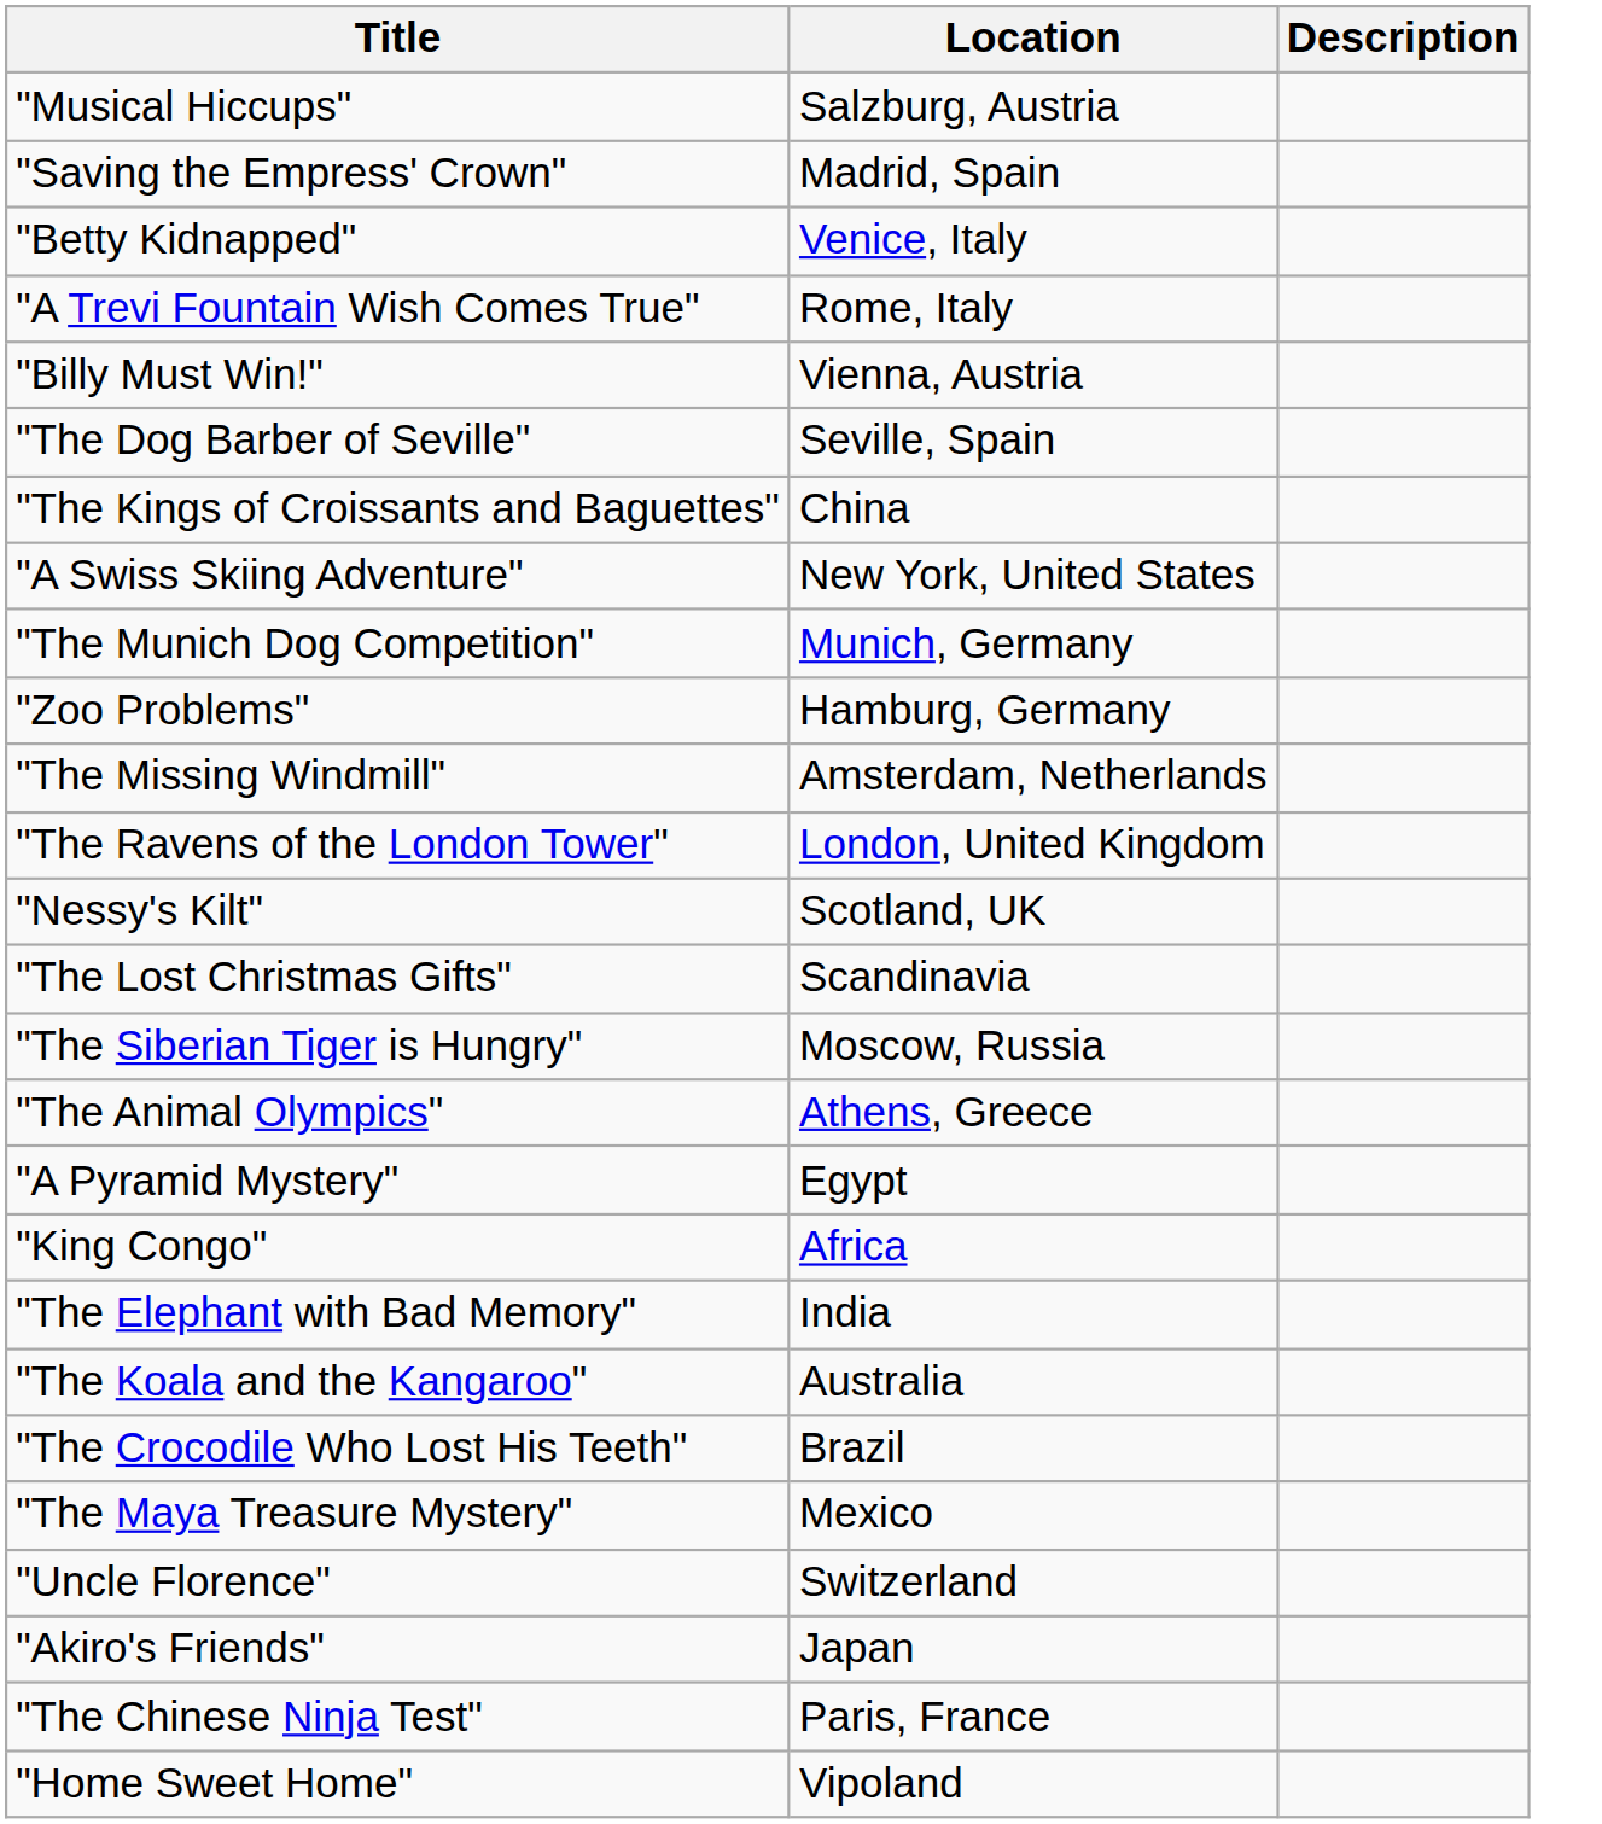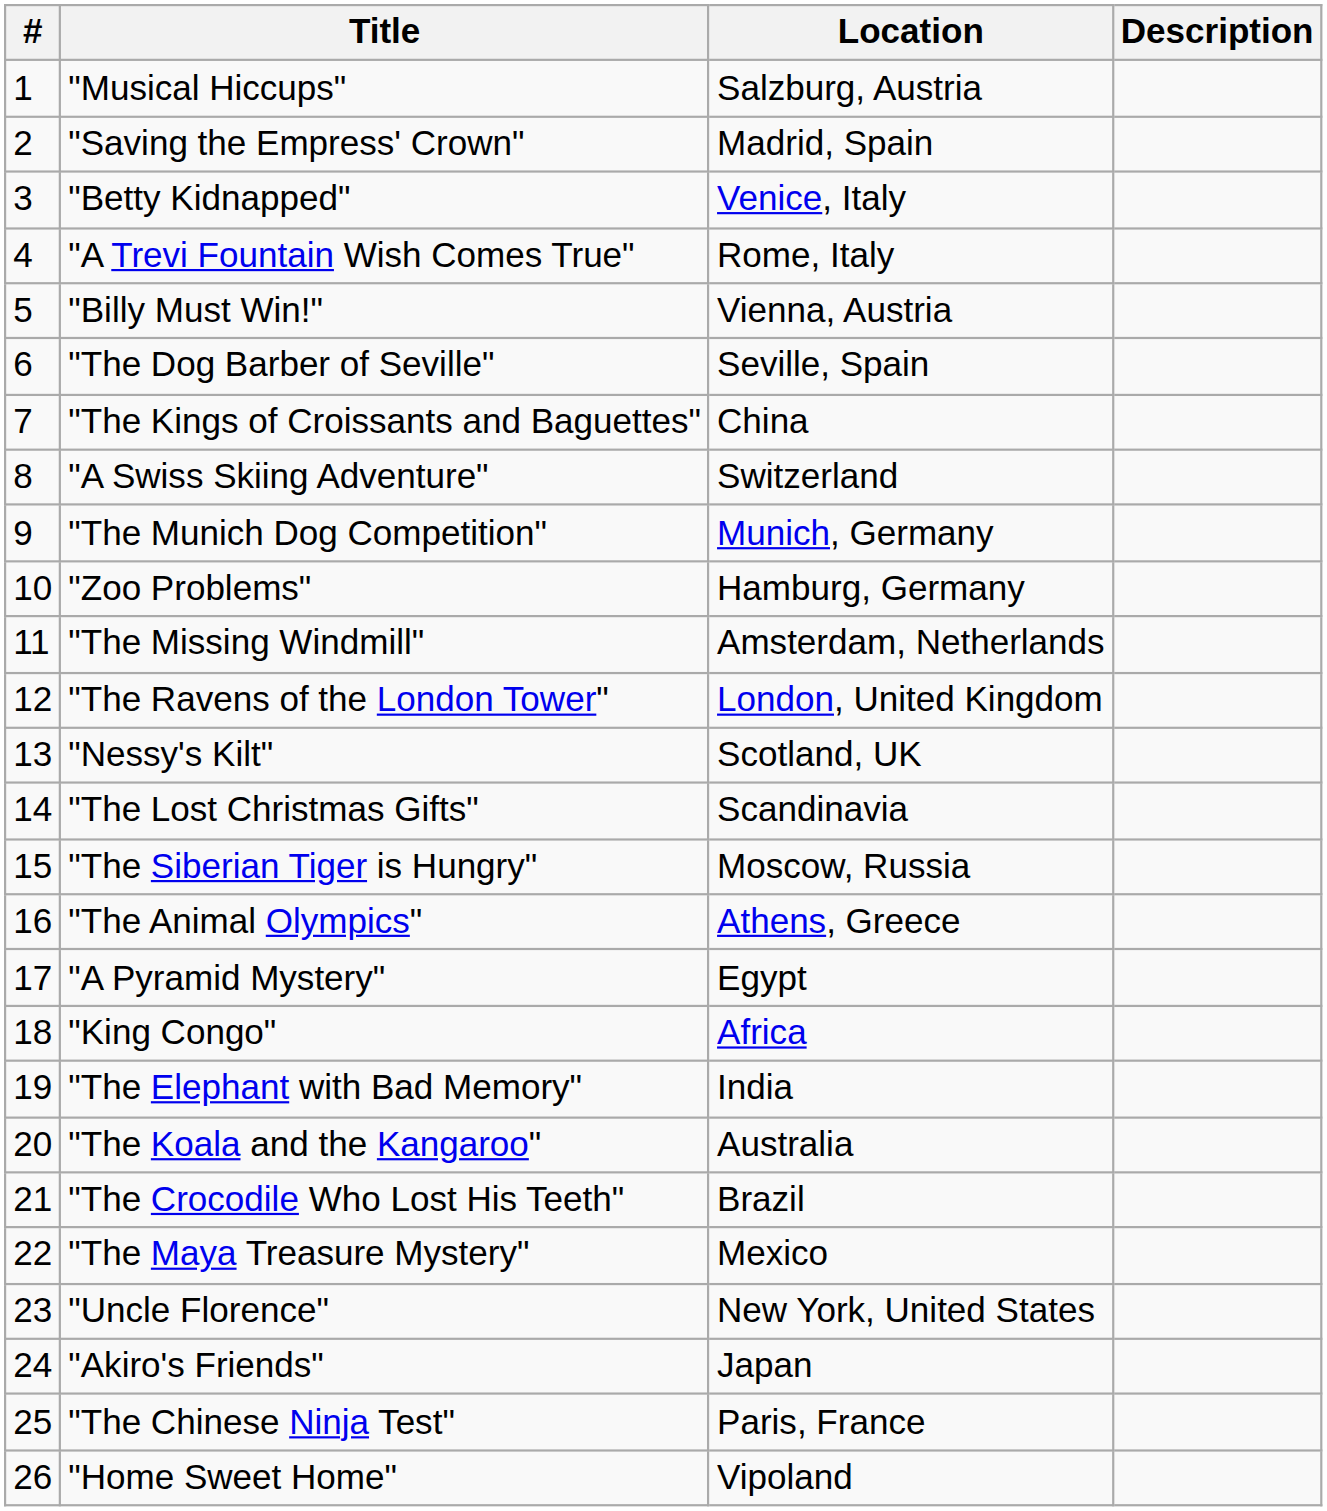+ column: # | 1 | 2 | 3 | 4 | 5 | 6 | 7 | 8 | 9 | 10 | 11 | 12 | 13 | 14 | 15 | 16 | 17 | 18 | 19 | 20 | 21 | 22 | 23 | 24 | 25 | 26
"A Swiss Skiing Adventure" | Location: New York, United States -> Switzerland
"Uncle Florence" | Location: Switzerland -> New York, United States
